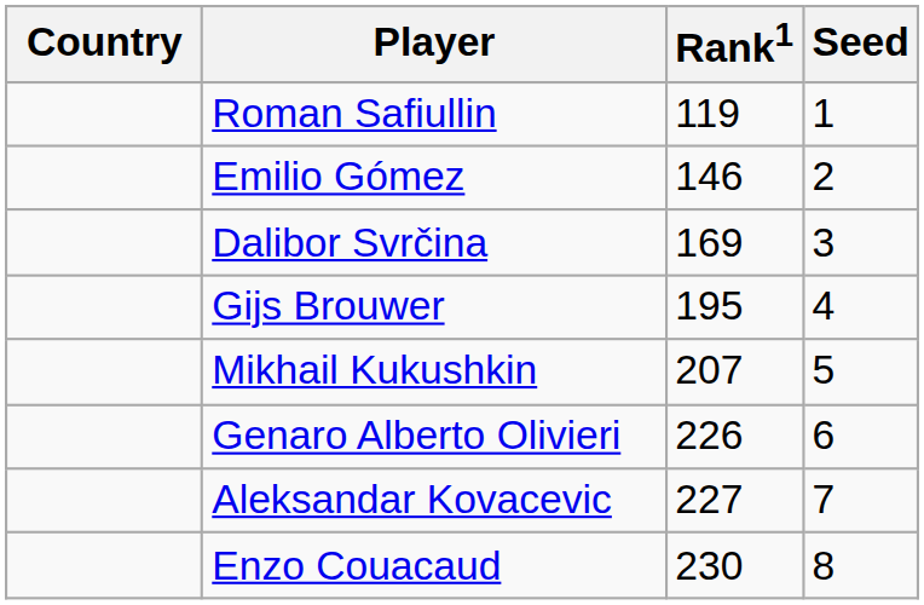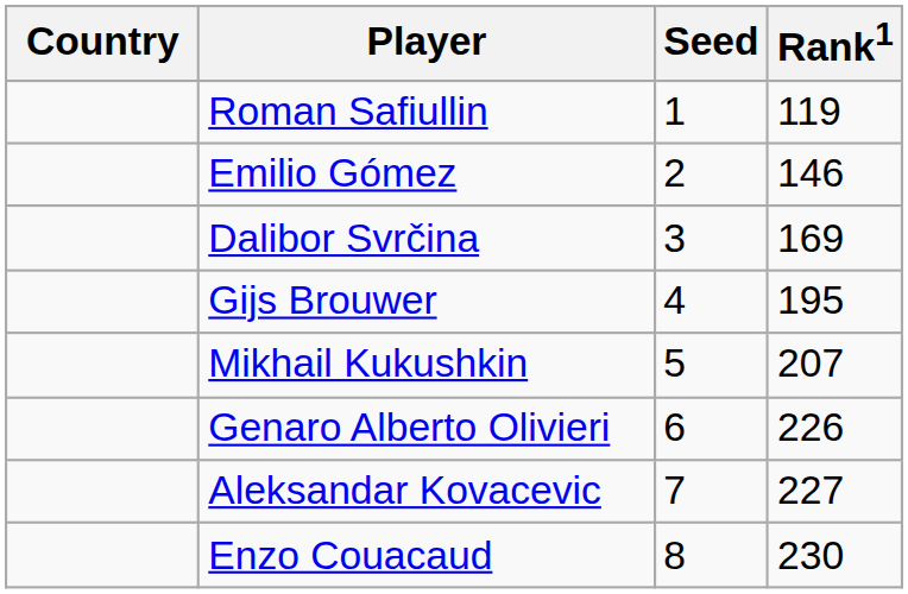columns swapped: Rank1 <-> Seed
